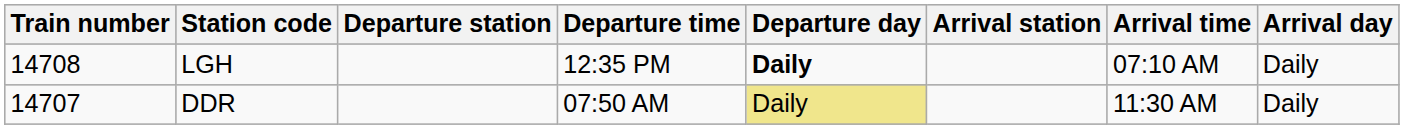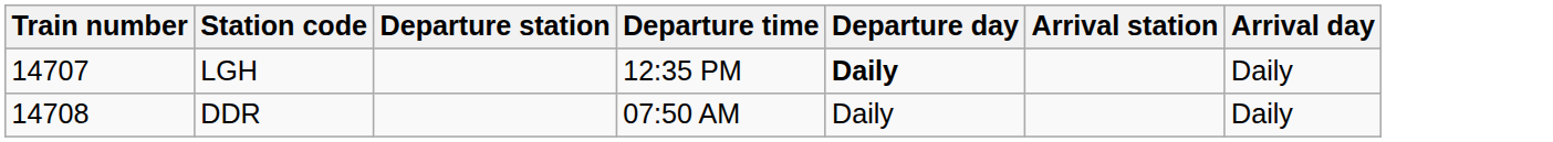- column: Arrival time | 07:10 AM | 11:30 AM
LGH | Train number: 14708 -> 14707
DDR | Train number: 14707 -> 14708
DDR | Departure day: khaki background -> no background
